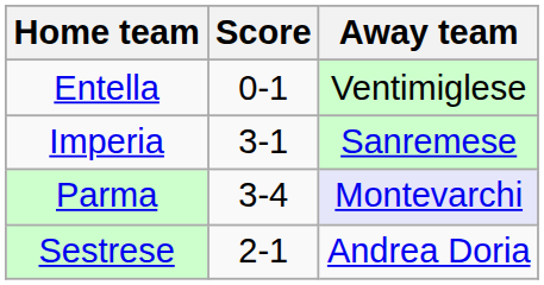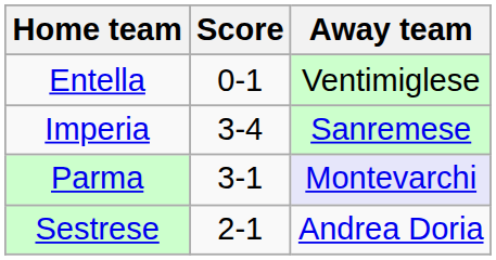Imperia | Score: 3-1 -> 3-4
Parma | Score: 3-4 -> 3-1
